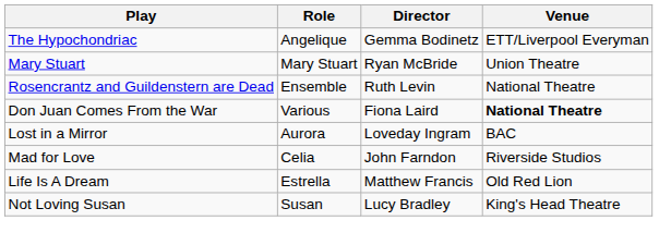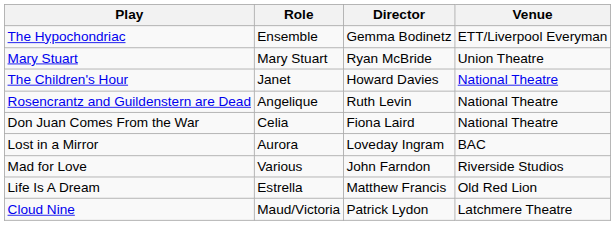The Hypochondriac | Role: Angelique -> Ensemble
+ row: The Children's Hour | Janet | Howard Davies | National Theatre
Rosencrantz and Guildenstern are Dead | Role: Ensemble -> Angelique
Don Juan Comes From the War | Role: Various -> Celia
Don Juan Comes From the War | Venue: bold -> normal
Mad for Love | Role: Celia -> Various
+ row: Cloud Nine | Maud/Victoria | Patrick Lydon | Latchmere Theatre
- row: Not Loving Susan | Susan | Lucy Bradley | King's Head Theatre
